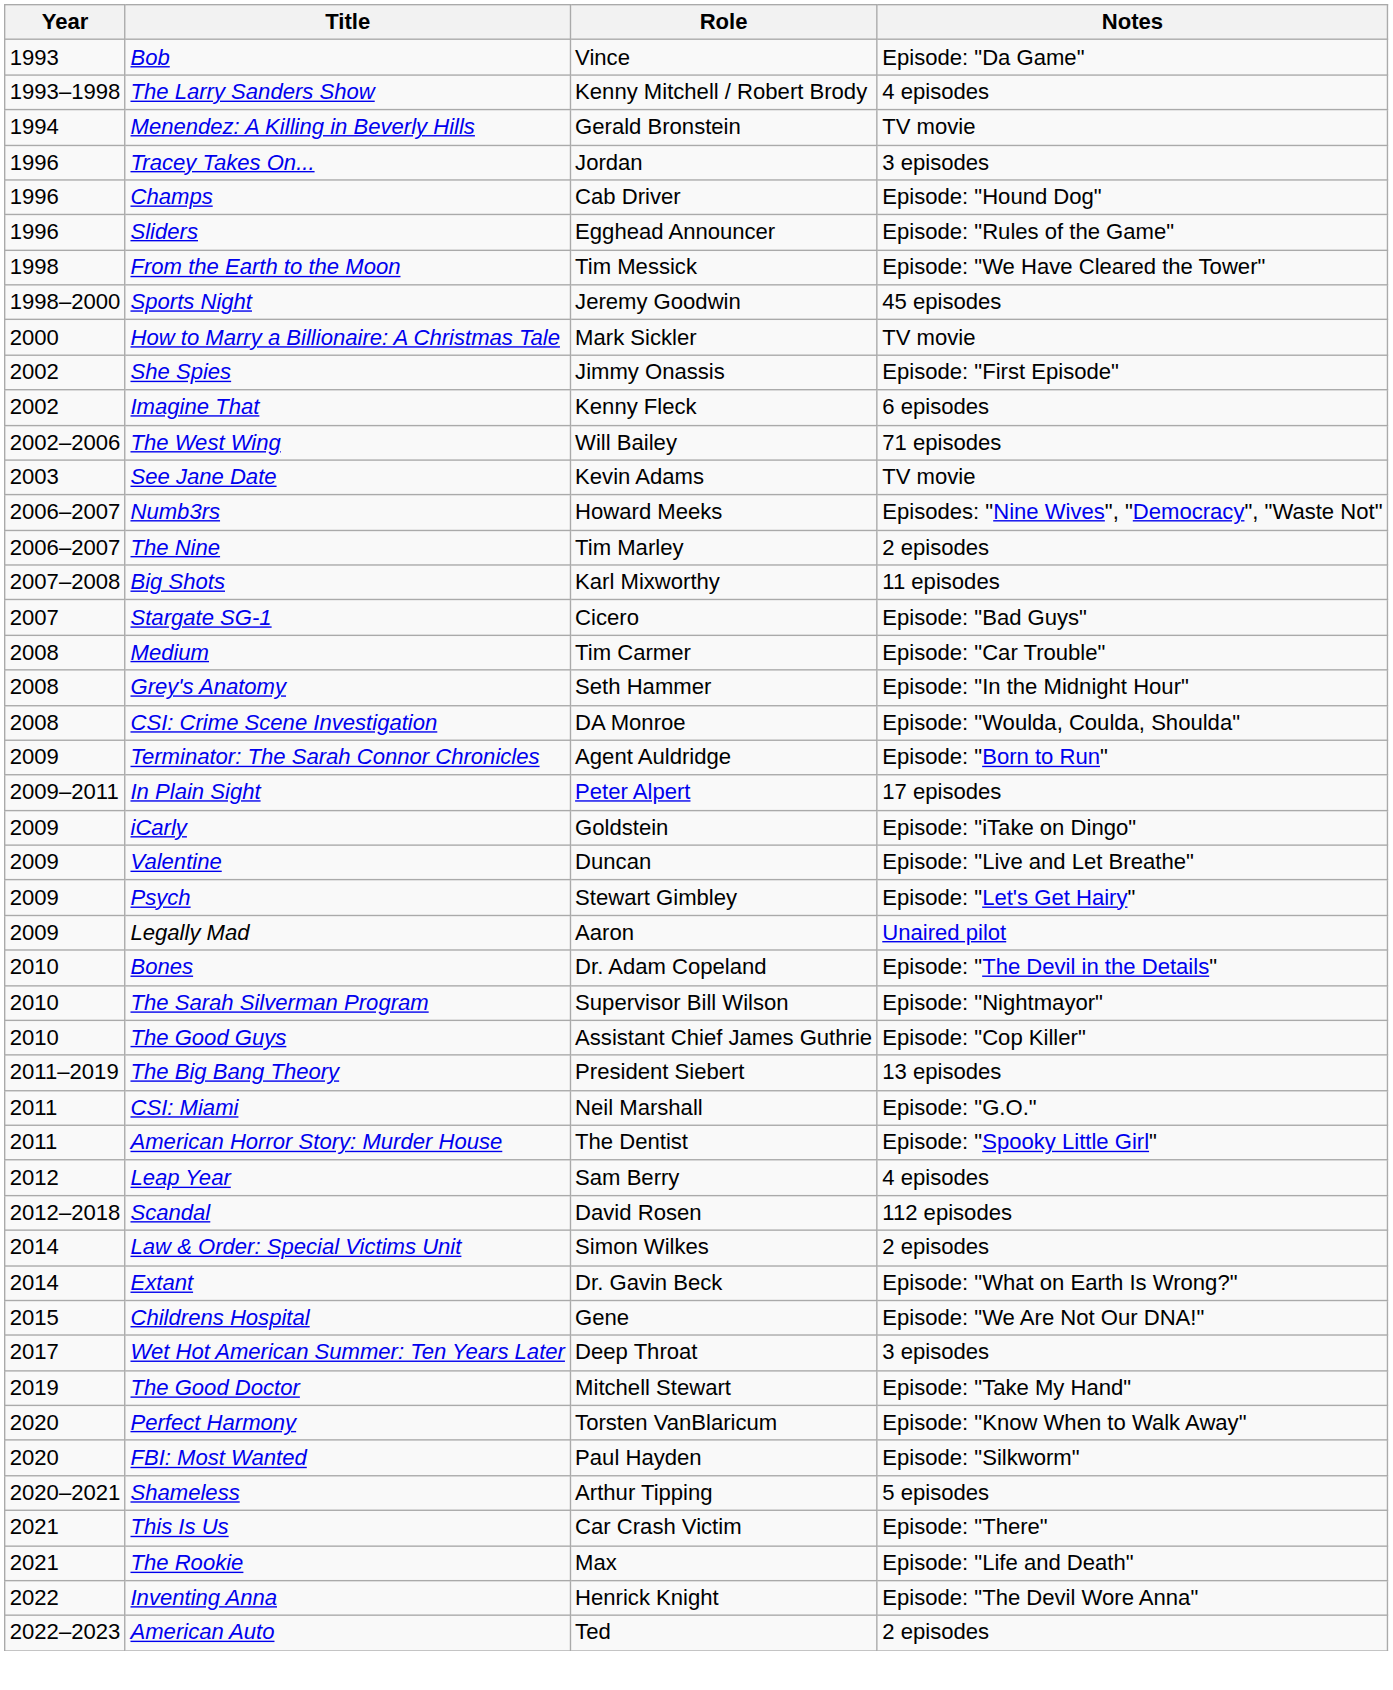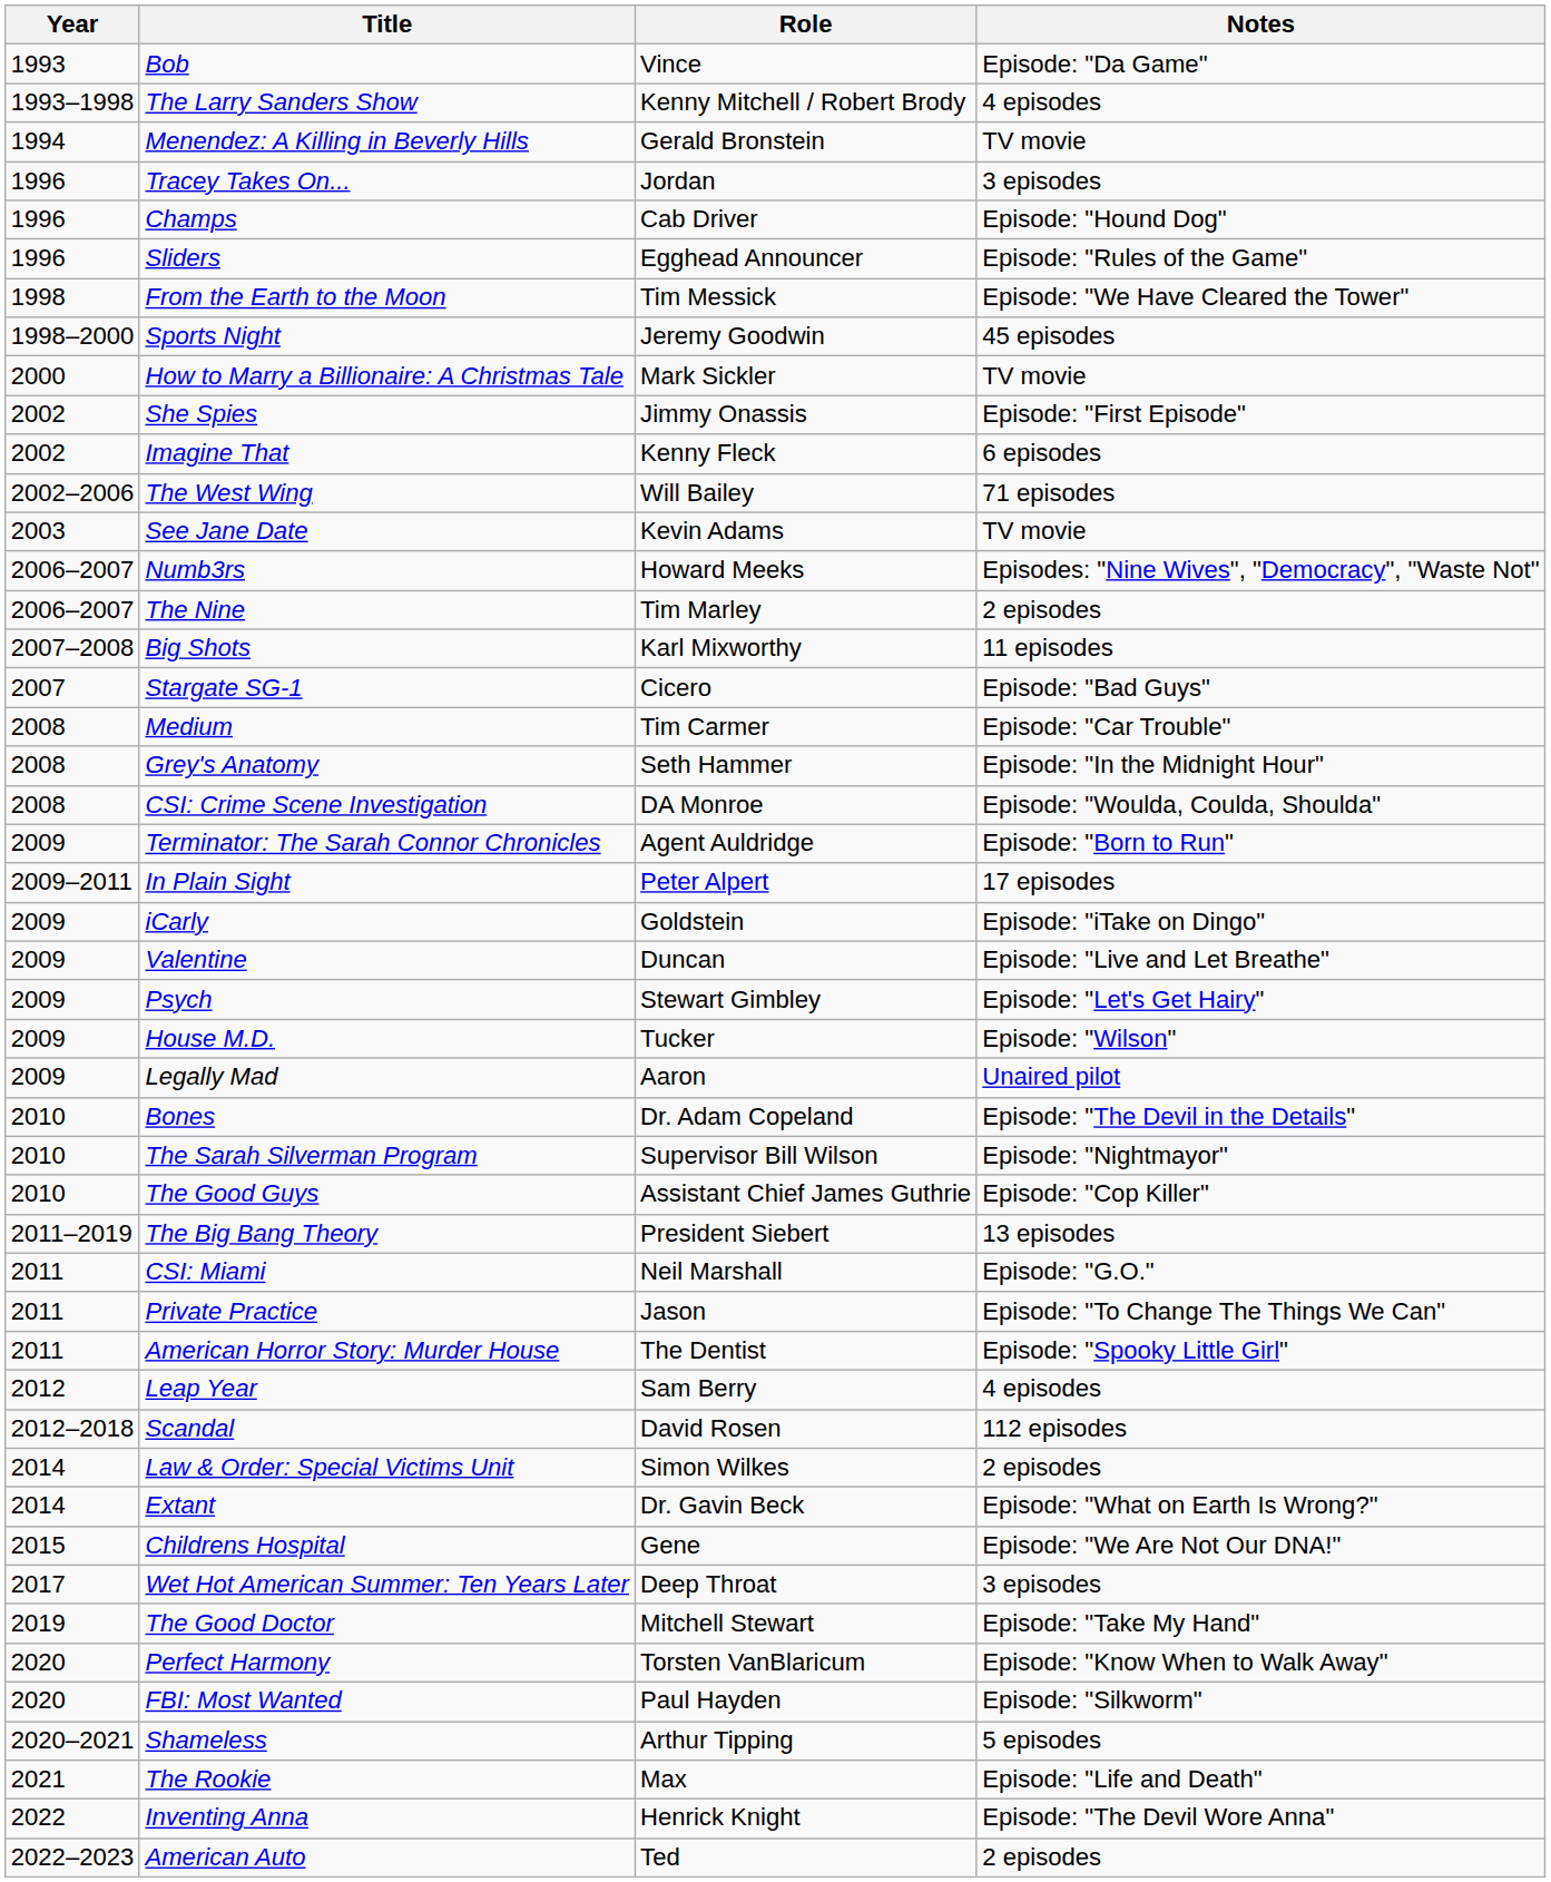+ row: 2009 | House M.D. | Tucker | Episode: "Wilson"
+ row: 2011 | Private Practice | Jason | Episode: "To Change The Things We Can"
- row: 2021 | This Is Us | Car Crash Victim | Episode: "There"
